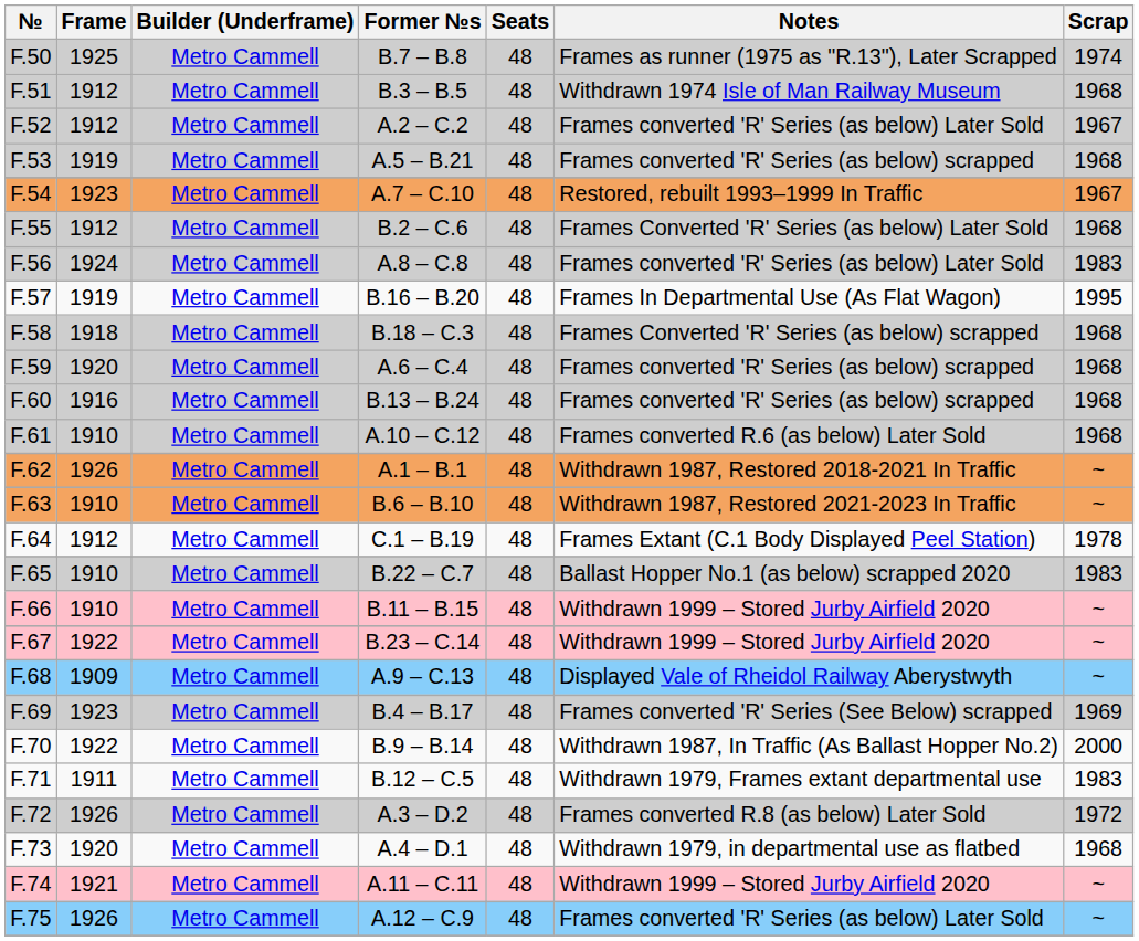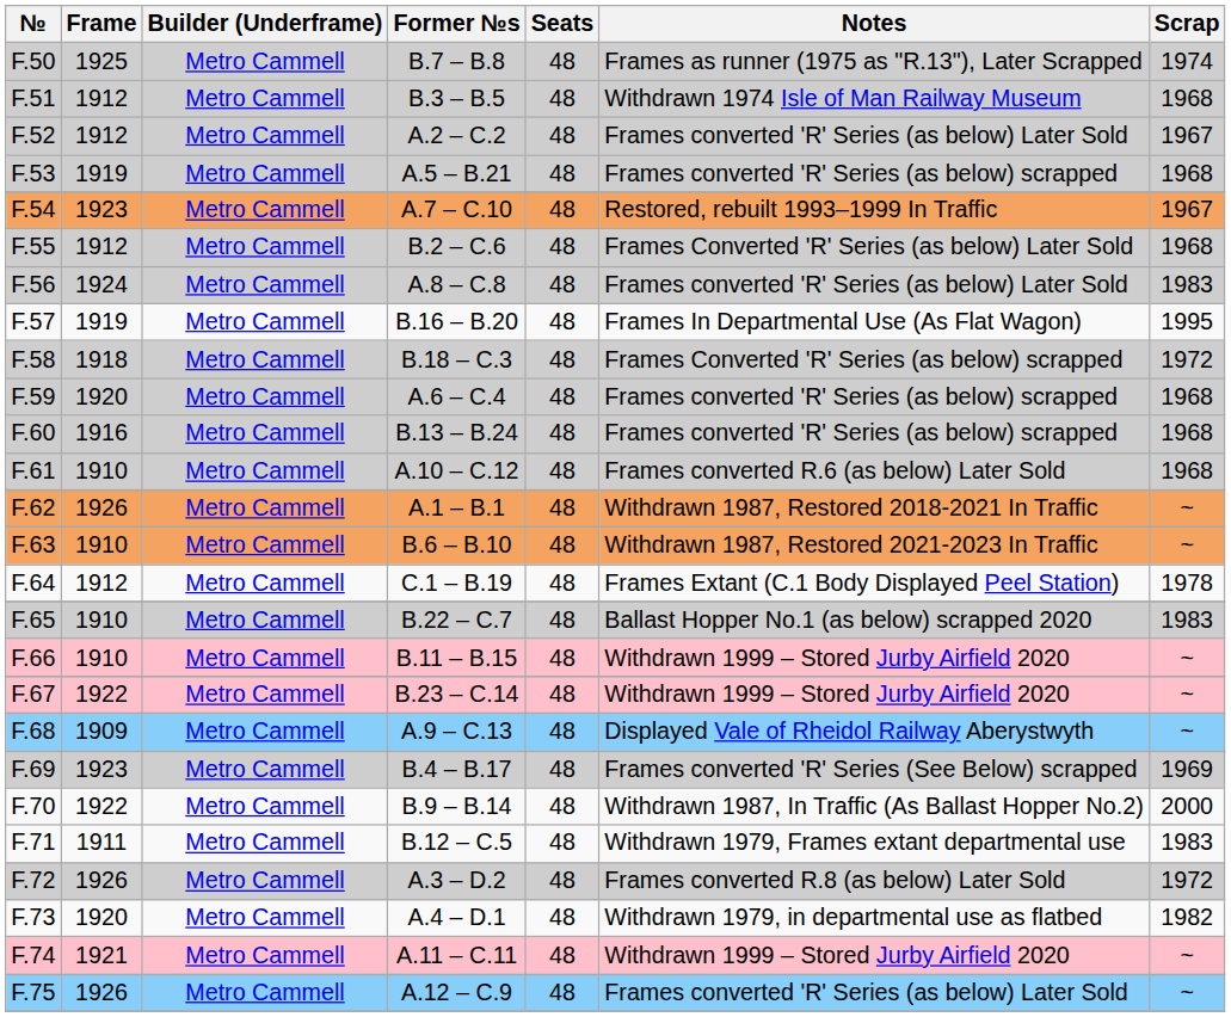B.18 – C.3 | Scrap: 1968 -> 1972
A.4 – D.1 | Scrap: 1968 -> 1982
